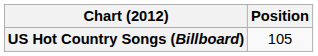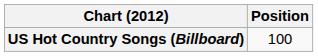US Hot Country Songs (Billboard) | Position: 105 -> 100
